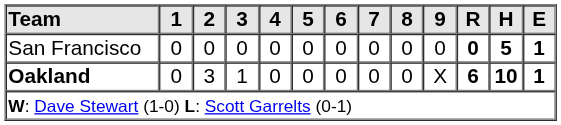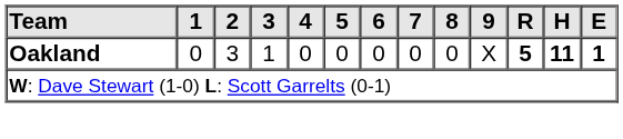- row: San Francisco | 0 | 0 | 0 | 0 | 0 | 0 | 0 | 0 | 0 | 0 | 5 | 1
Oakland | R: 6 -> 5
Oakland | H: 10 -> 11
